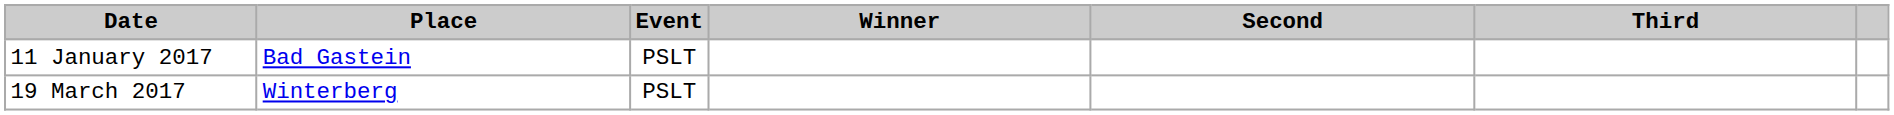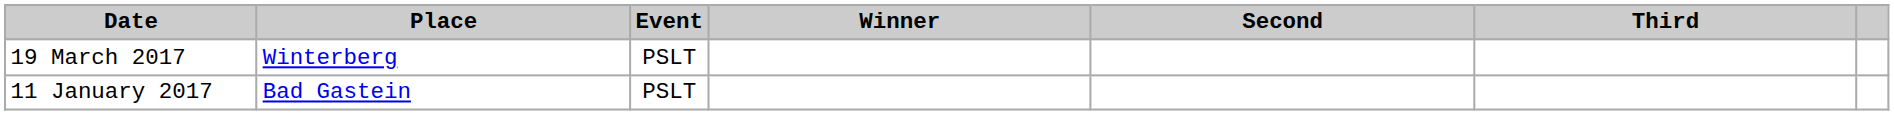rows swapped: 11 January 2017 <-> 19 March 2017
